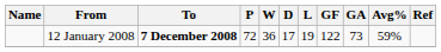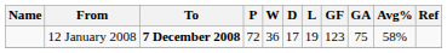12 January 2008 | GF: 122 -> 123
12 January 2008 | GA: 73 -> 75
12 January 2008 | Avg%: 59% -> 58%
